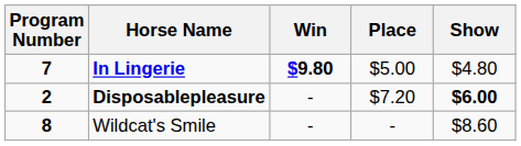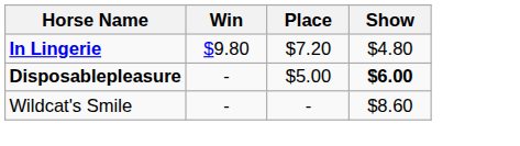- column: Program Number | 7 | 2 | 8
In Lingerie | Win: bold -> normal
In Lingerie | Place: $5.00 -> $7.20
Disposablepleasure | Place: $7.20 -> $5.00
